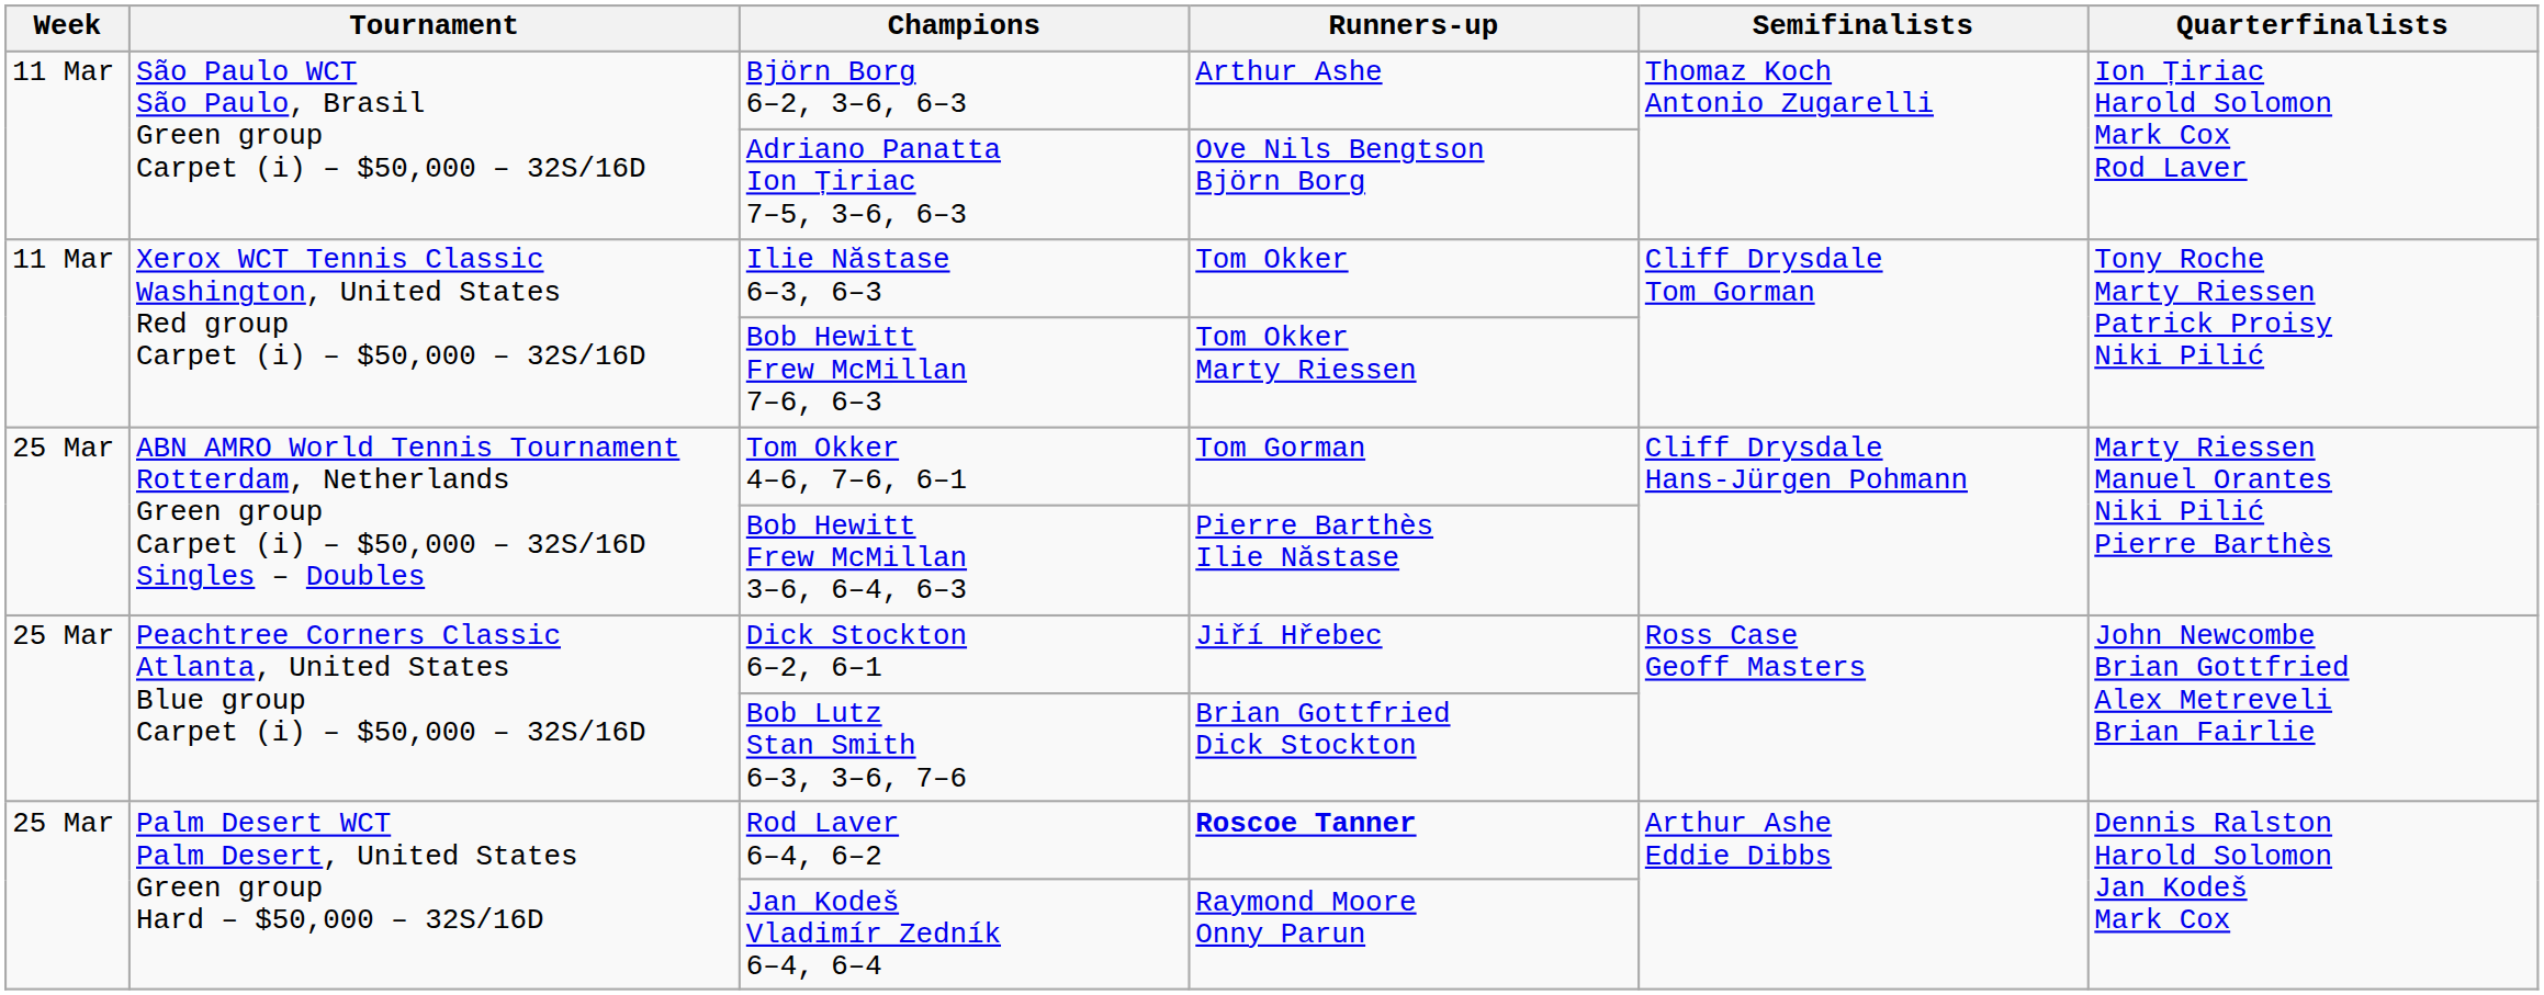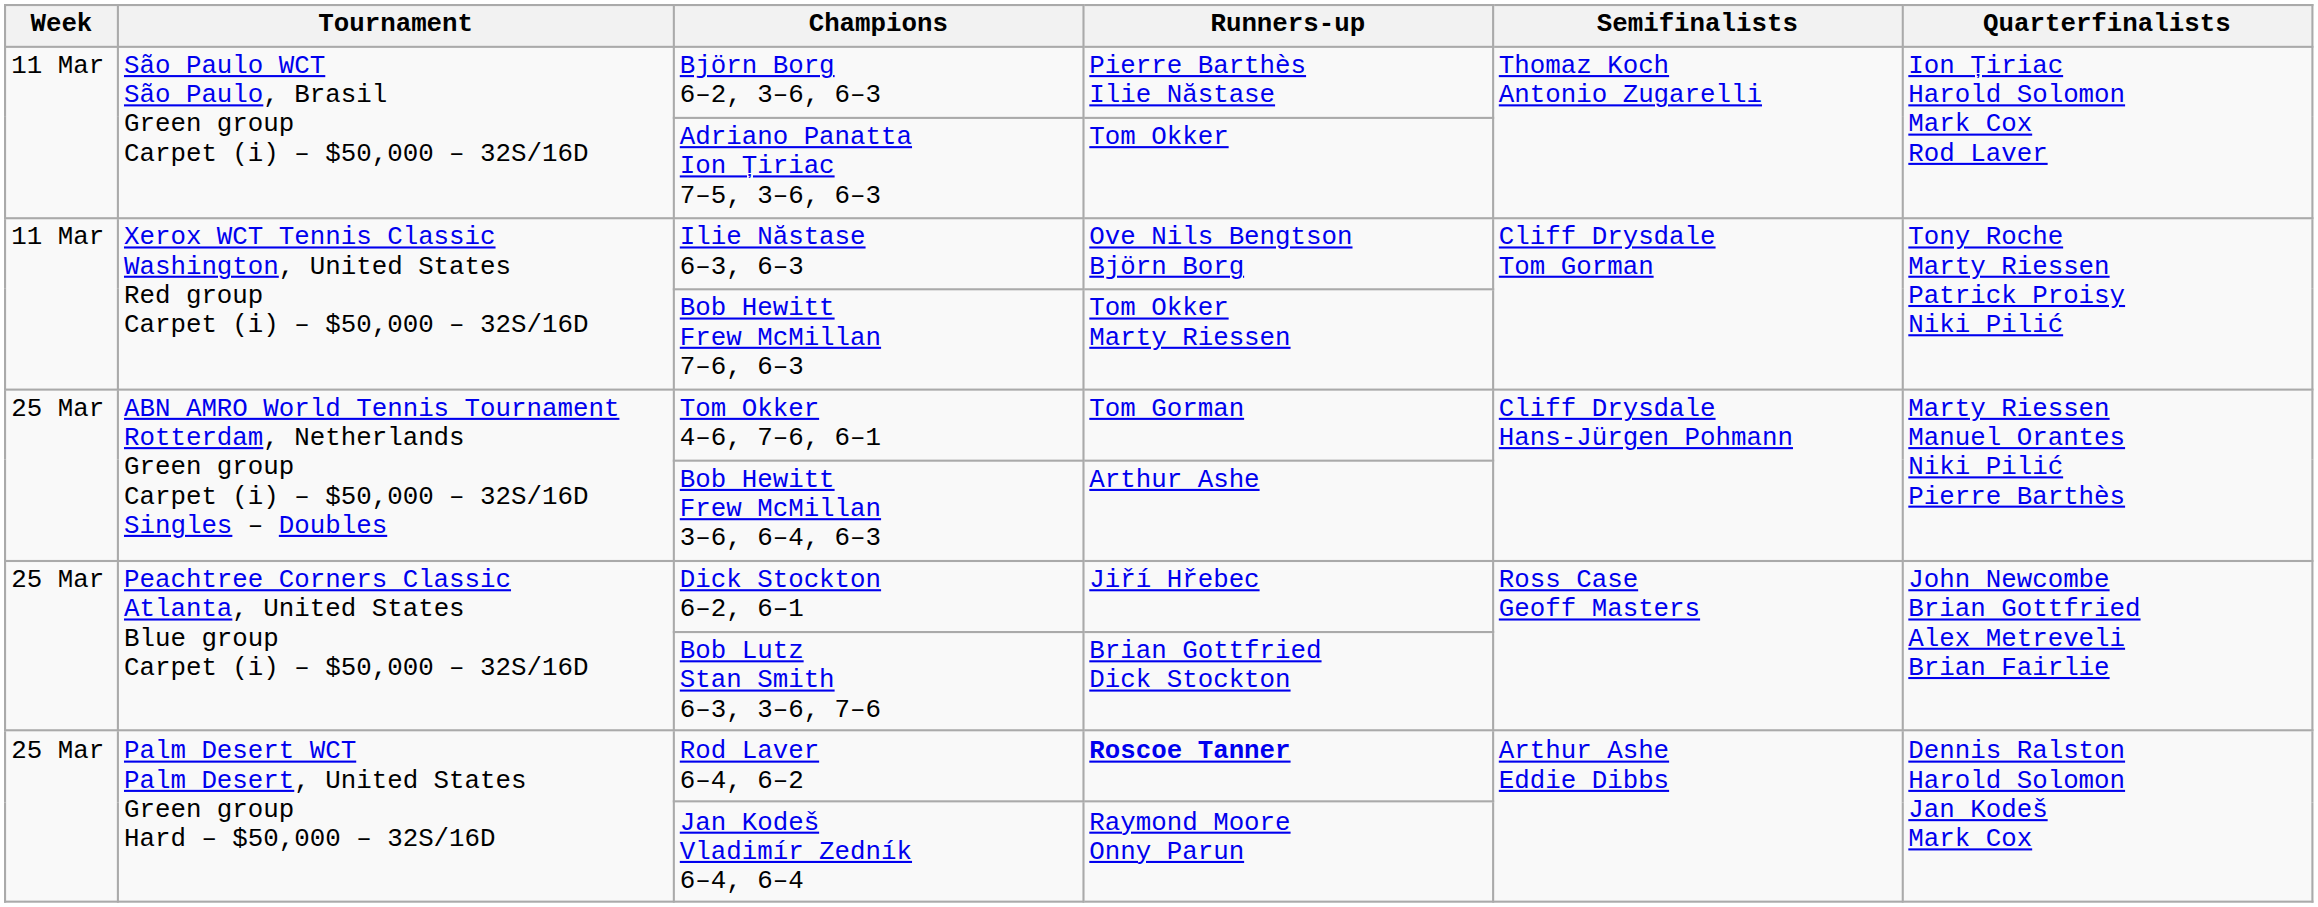Björn Borg 6–2, 3–6, 6–3 | Runners-up: Arthur Ashe -> Pierre Barthès Ilie Năstase
Adriano Panatta Ion Țiriac 7–5, 3–6, 6–3 | Runners-up: Ove Nils Bengtson Björn Borg -> Tom Okker
Ilie Năstase 6–3, 6–3 | Runners-up: Tom Okker -> Ove Nils Bengtson Björn Borg
Bob Hewitt Frew McMillan 3–6, 6–4, 6–3 | Runners-up: Pierre Barthès Ilie Năstase -> Arthur Ashe
